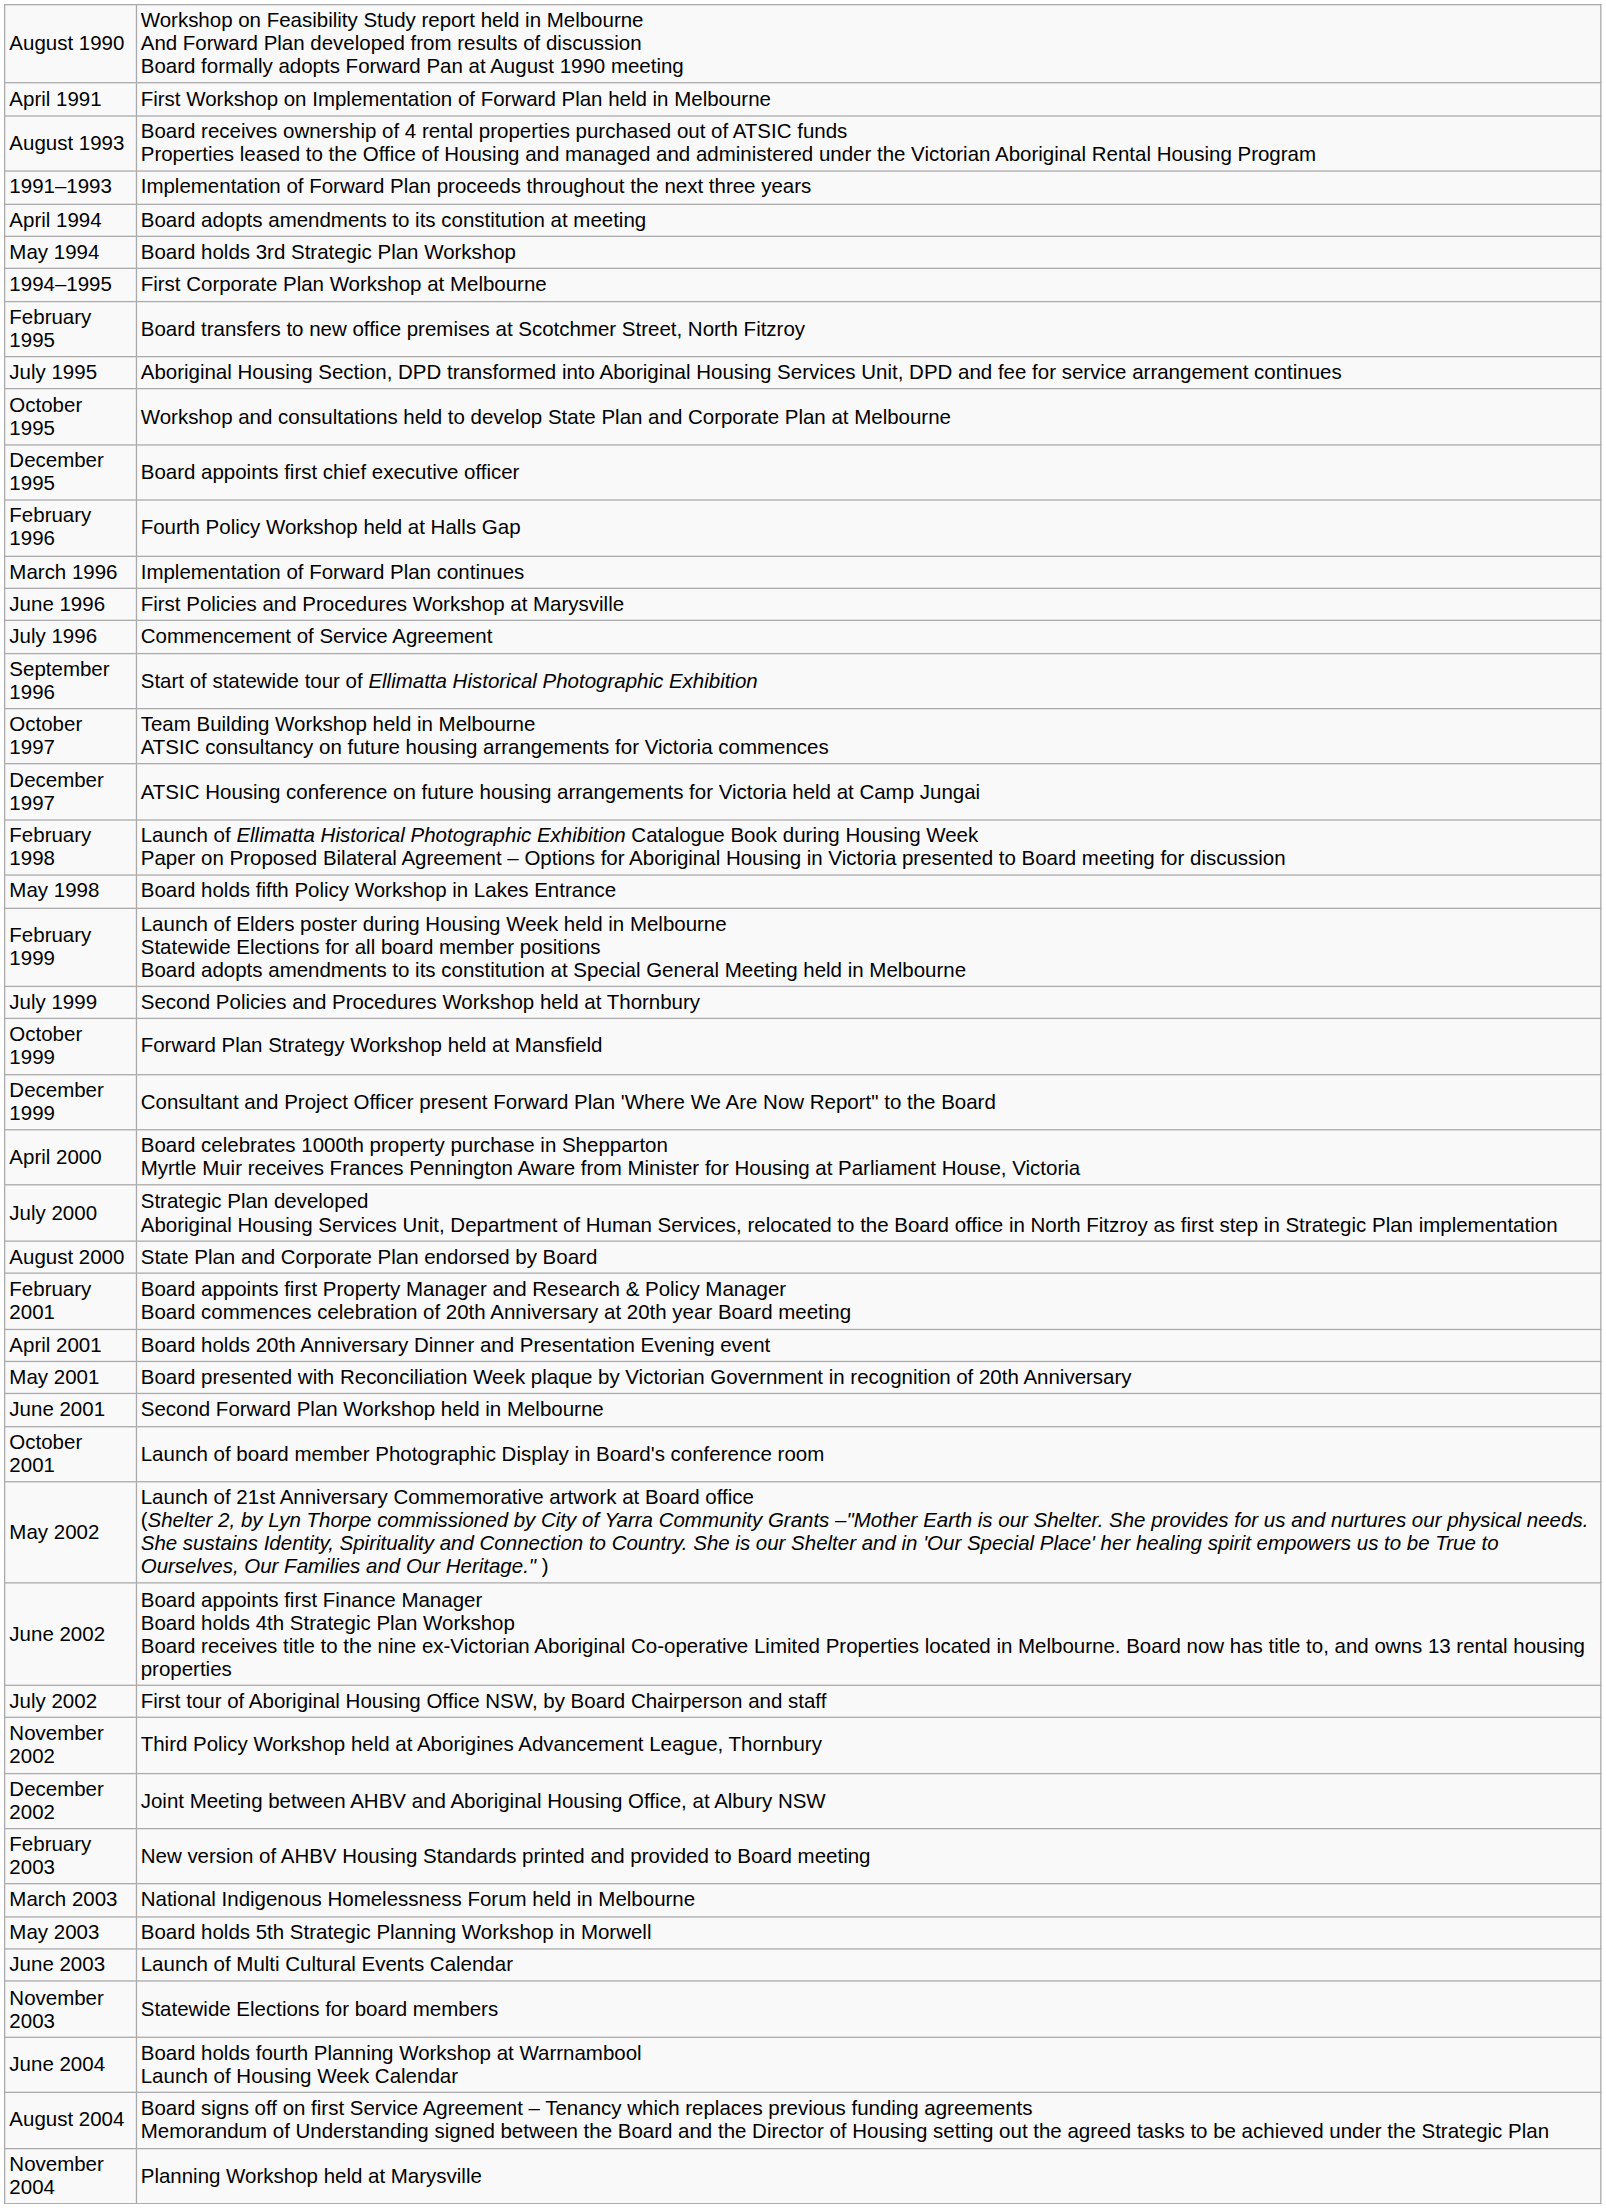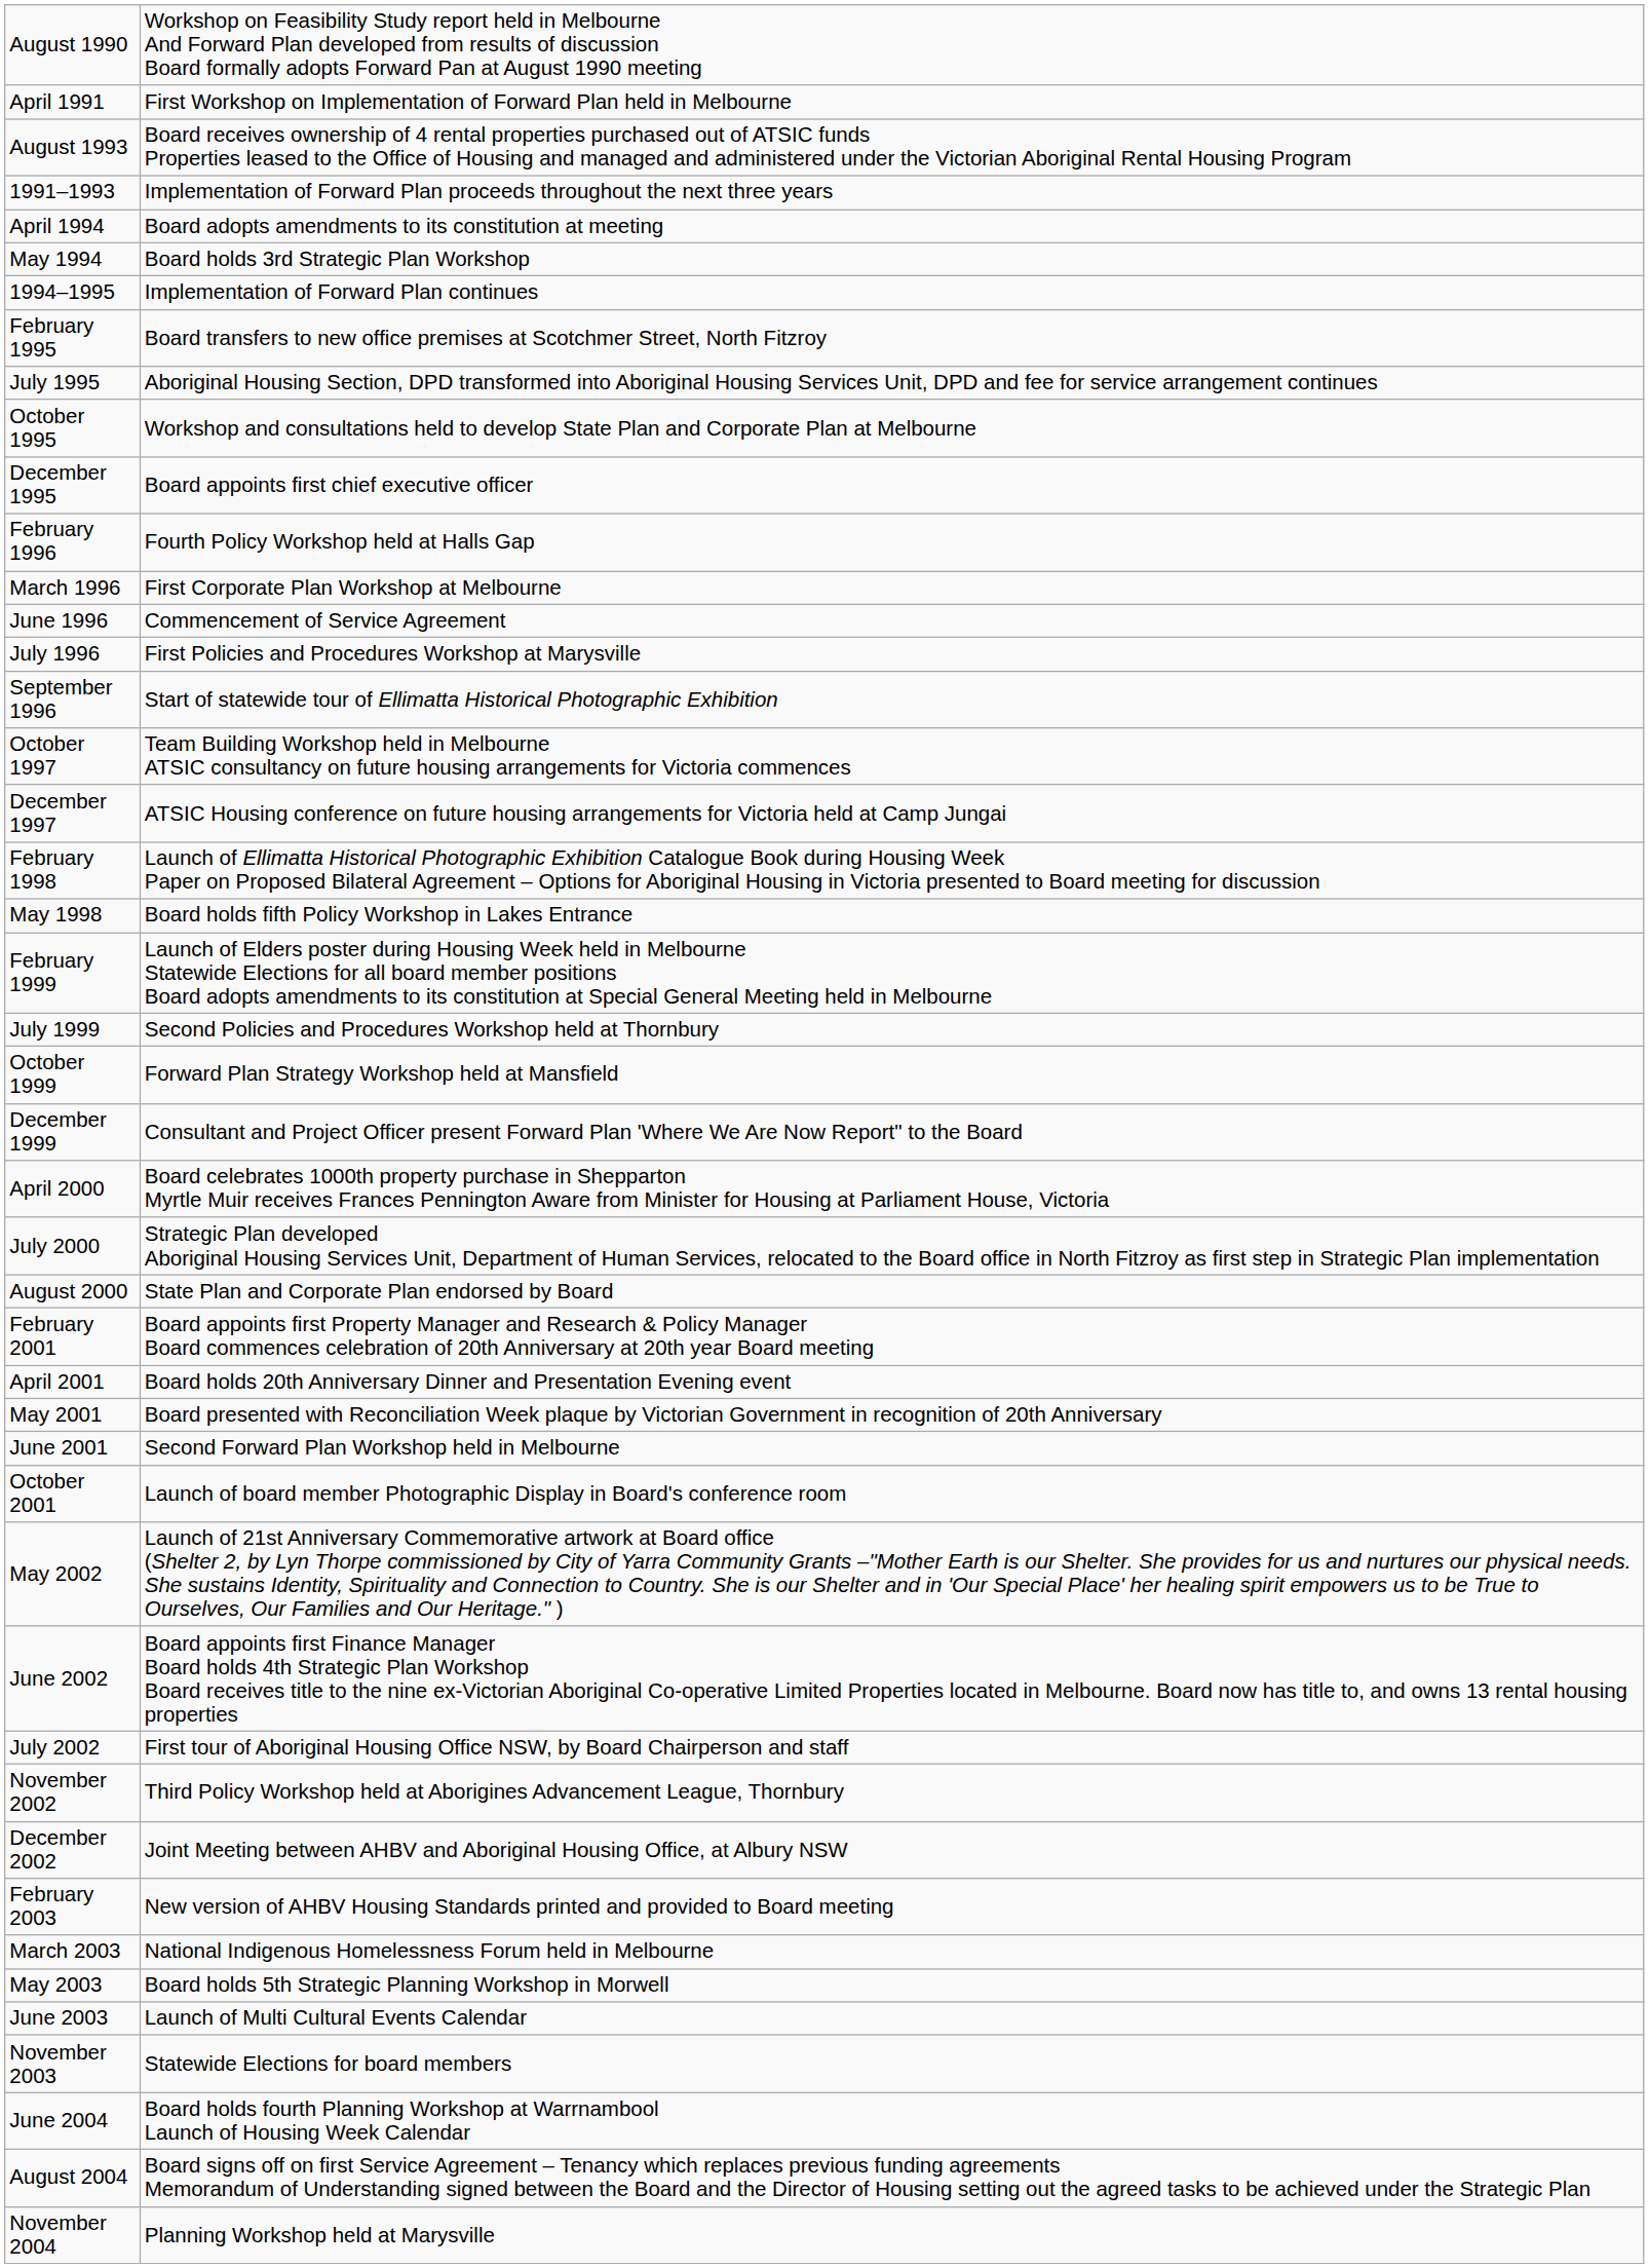1994–1995 | column 2: First Corporate Plan Workshop at Melbourne -> Implementation of Forward Plan continues
March 1996 | column 2: Implementation of Forward Plan continues -> First Corporate Plan Workshop at Melbourne
June 1996 | column 2: First Policies and Procedures Workshop at Marysville -> Commencement of Service Agreement
July 1996 | column 2: Commencement of Service Agreement -> First Policies and Procedures Workshop at Marysville
